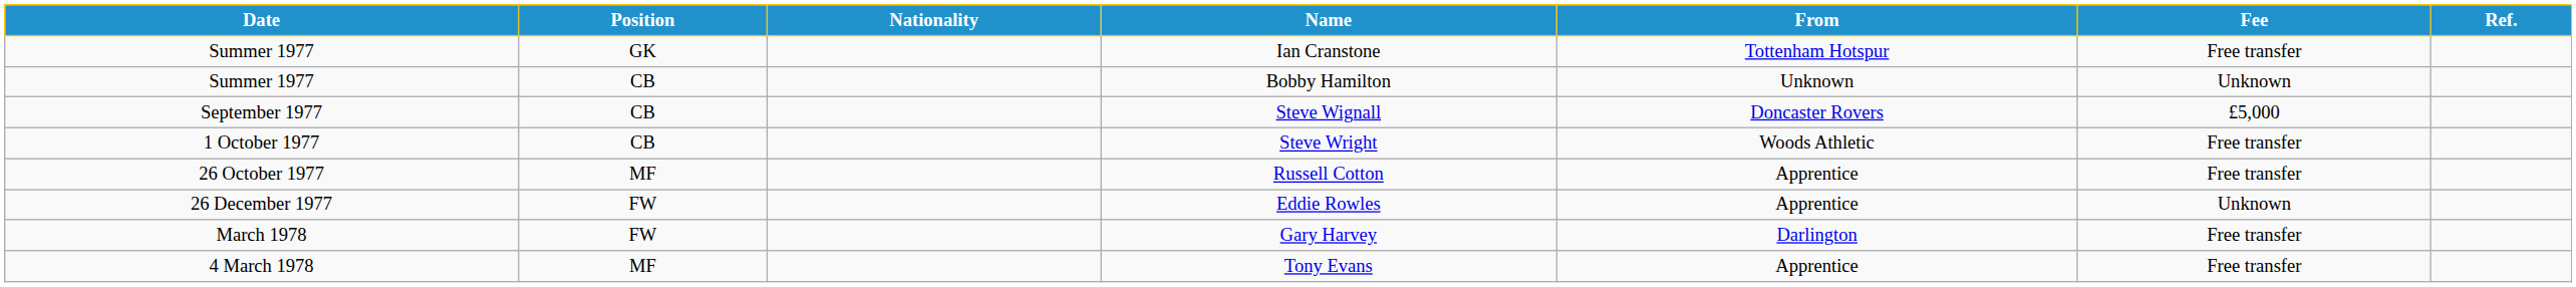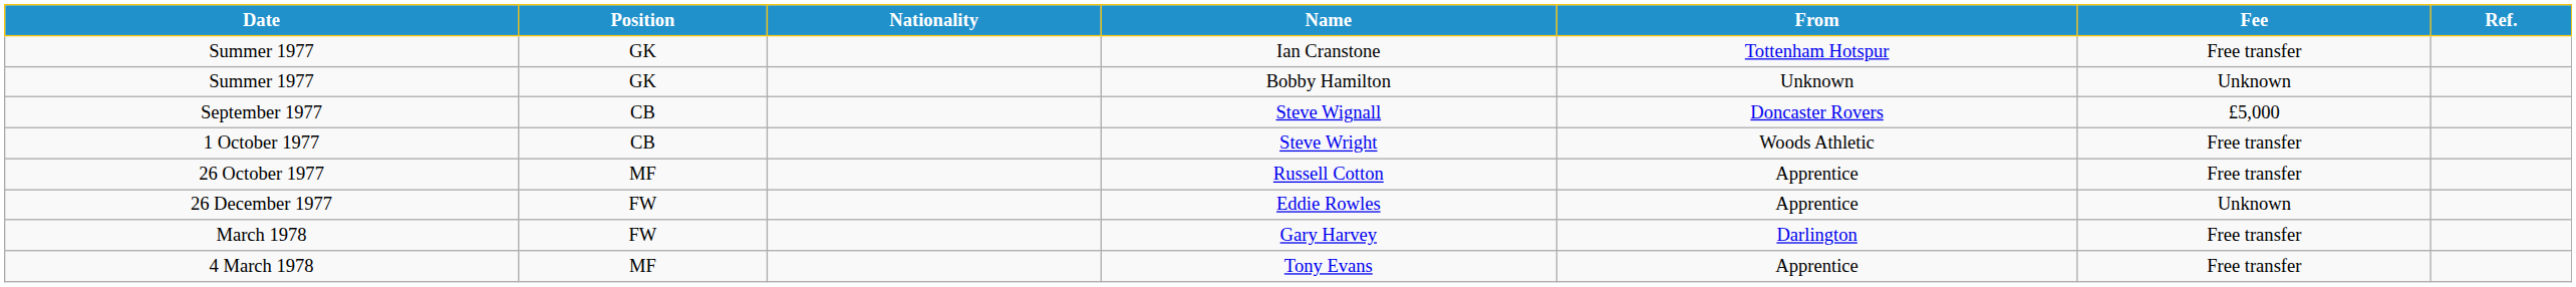Bobby Hamilton | Position: CB -> GK
